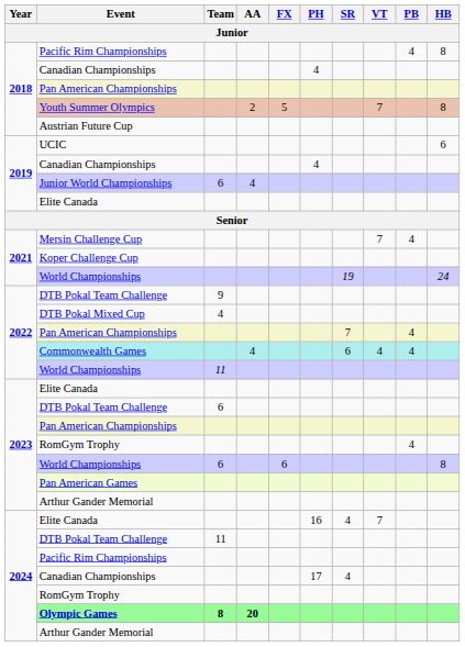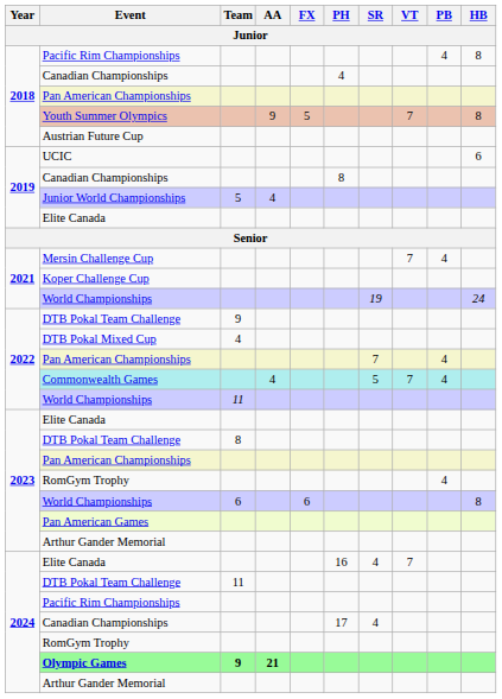Youth Summer Olympics | AA: 2 -> 9
2019 / Canadian Championships | PH: 4 -> 8
Junior World Championships | Team: 6 -> 5
Commonwealth Games | SR: 6 -> 5
Commonwealth Games | VT: 4 -> 7
2023 / DTB Pokal Team Challenge | Team: 6 -> 8
Olympic Games | Team: 8 -> 9
Olympic Games | AA: 20 -> 21
